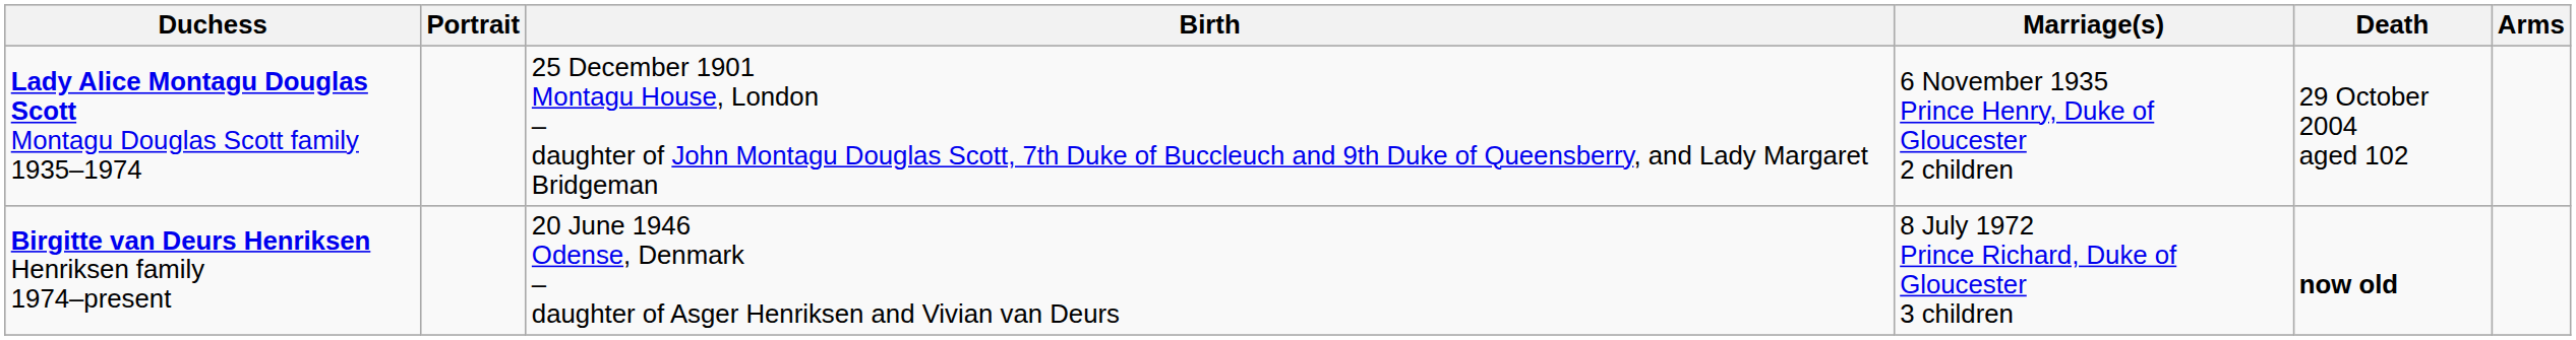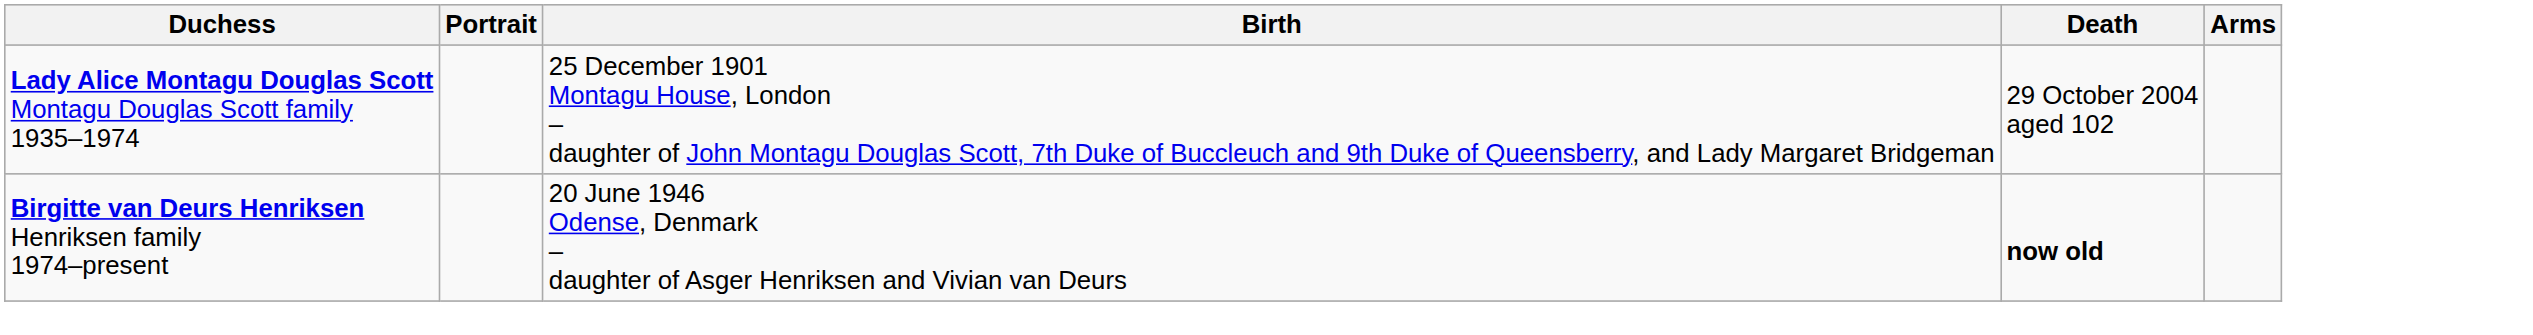- column: Marriage(s) | 6 November 1935 Prince Henry, Duke of Gloucester 2 children | 8 July 1972 Prince Richard, Duke of Gloucester 3 children
